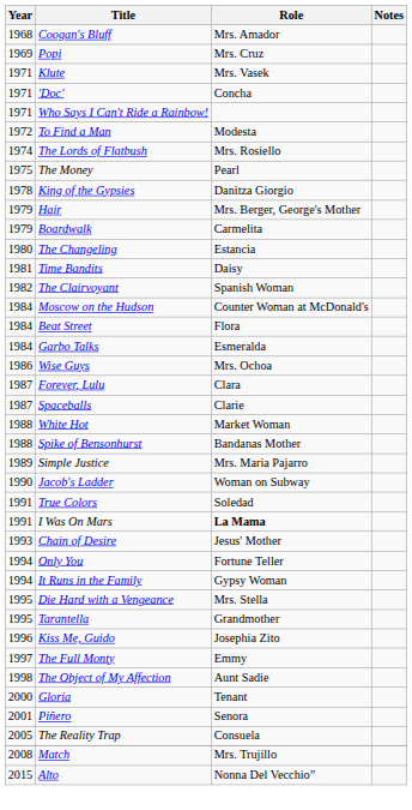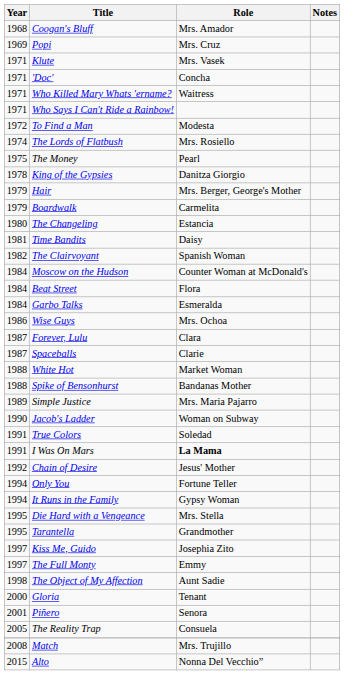+ row: 1971 | Who Killed Mary Whats 'ername? | Waitress
Chain of Desire | Year: 1993 -> 1992
Kiss Me, Guido | Year: 1996 -> 1997
